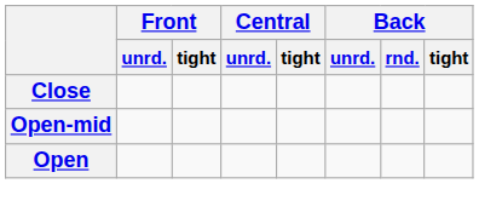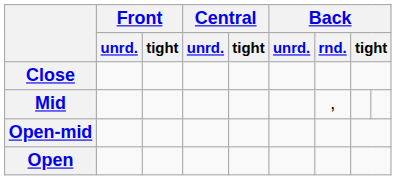+ row: Mid | ,
